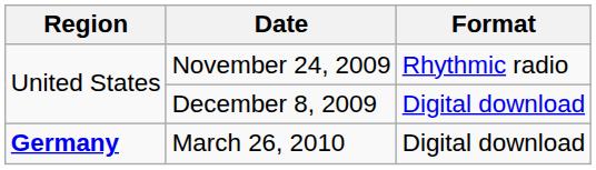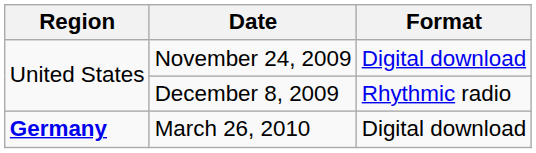November 24, 2009 | Format: Rhythmic radio -> Digital download
December 8, 2009 | Format: Digital download -> Rhythmic radio
